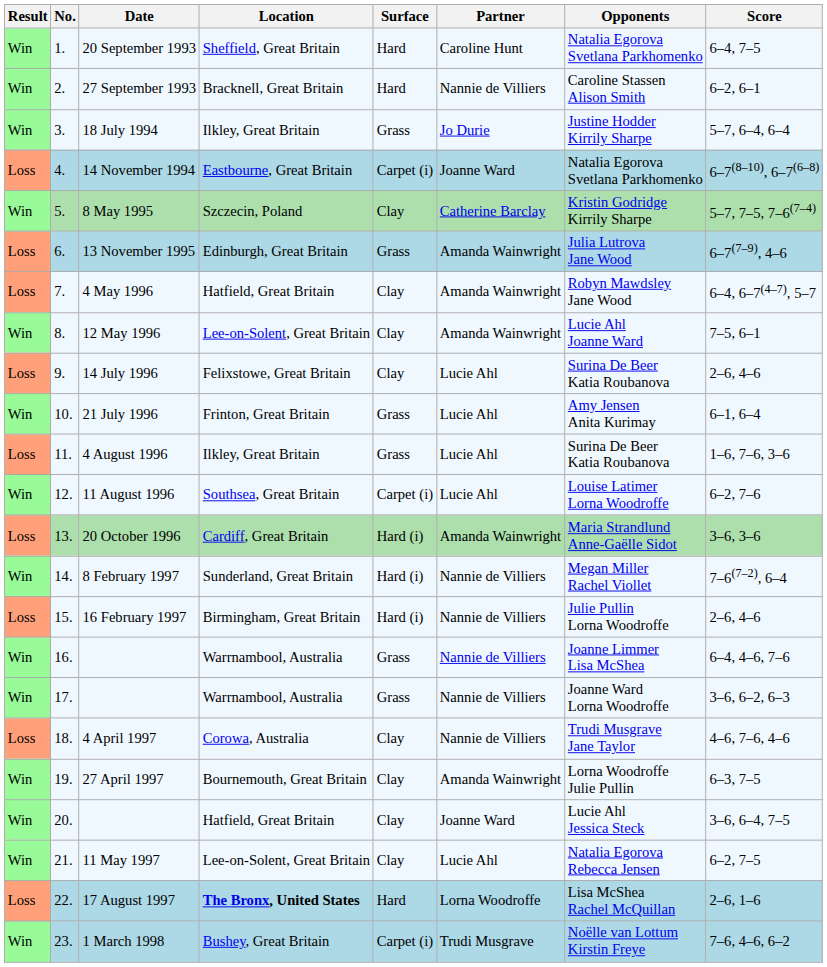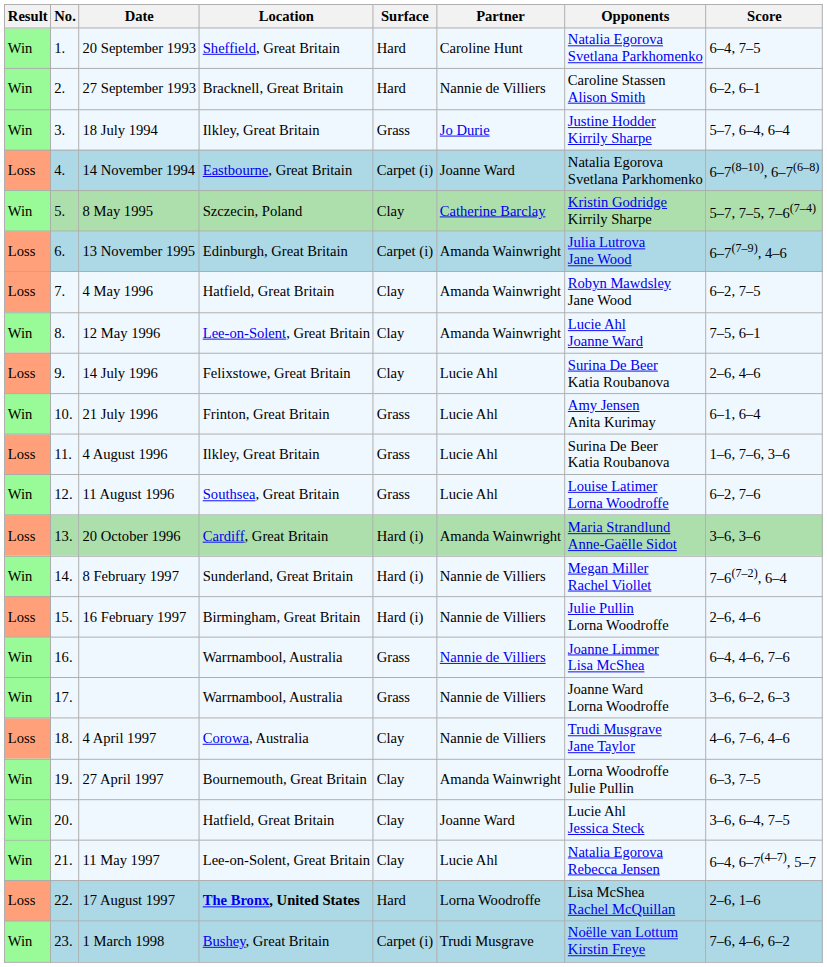13 November 1995 | Surface: Grass -> Carpet (i)
4 May 1996 | Score: 6–4, 6–7(4–7), 5–7 -> 6–2, 7–5
11 August 1996 | Surface: Carpet (i) -> Grass
11 May 1997 | Score: 6–2, 7–5 -> 6–4, 6–7(4–7), 5–7
